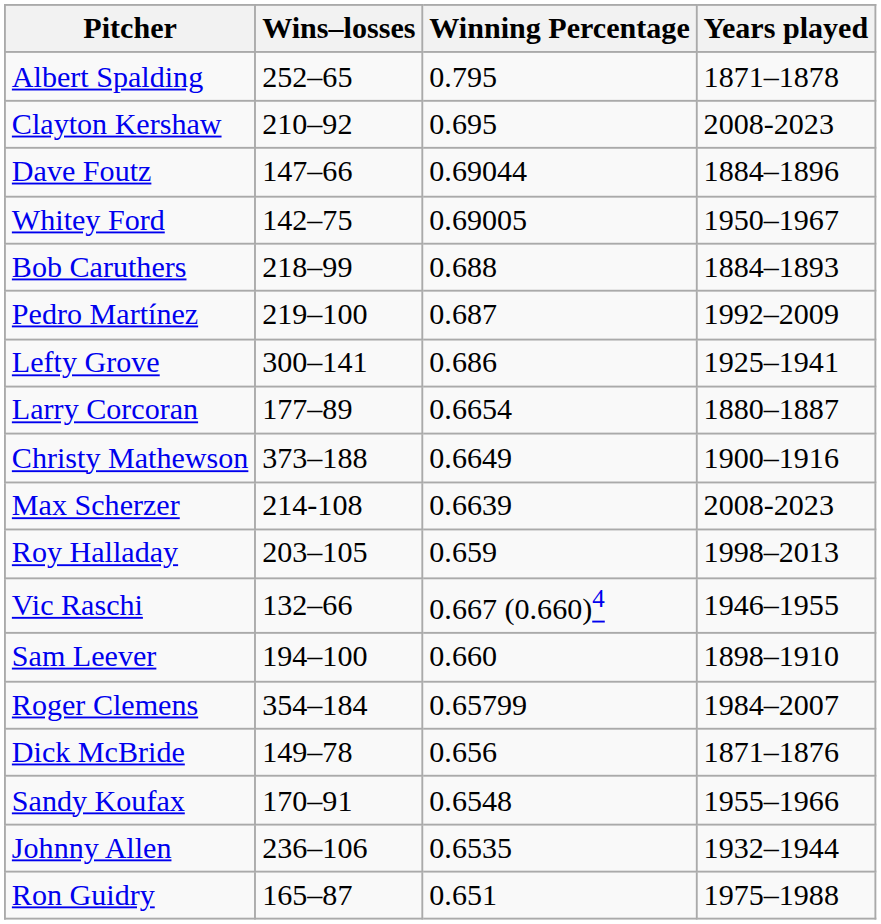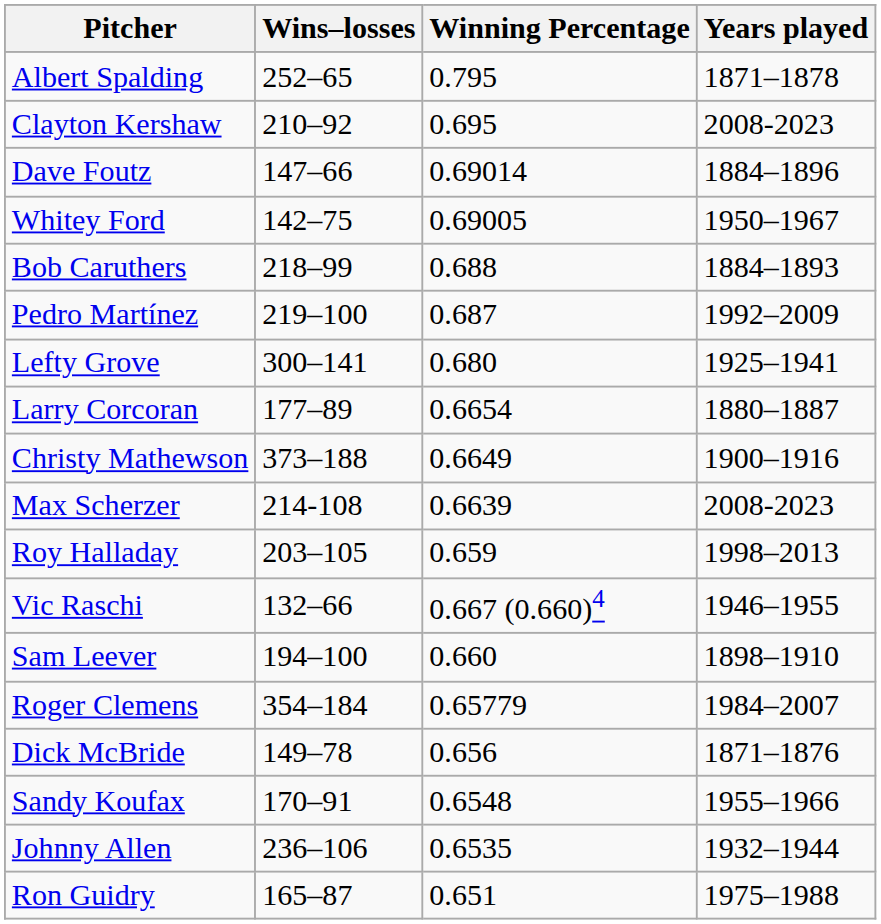Dave Foutz | Winning Percentage: 0.69044 -> 0.69014
Lefty Grove | Winning Percentage: 0.686 -> 0.680
Roger Clemens | Winning Percentage: 0.65799 -> 0.65779
